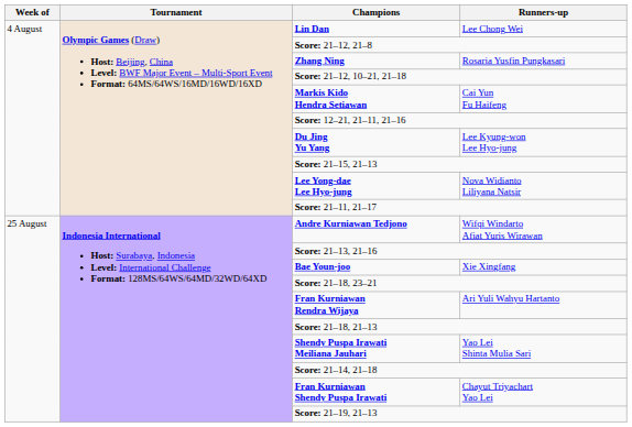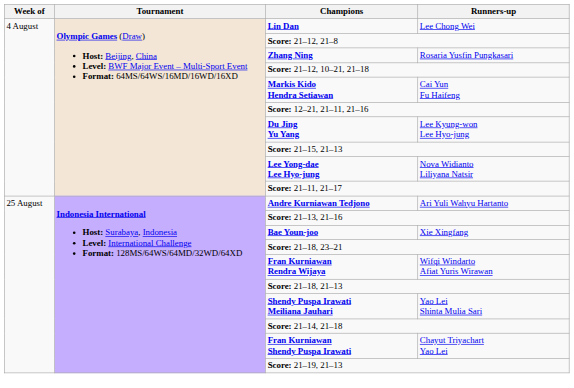Andre Kurniawan Tedjono | Runners-up: Wifqi Windarto Afiat Yuris Wirawan -> Ari Yuli Wahyu Hartanto
Fran Kurniawan Rendra Wijaya | Runners-up: Ari Yuli Wahyu Hartanto -> Wifqi Windarto Afiat Yuris Wirawan
